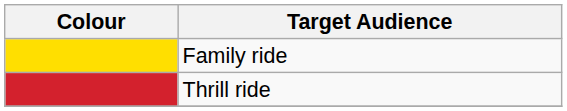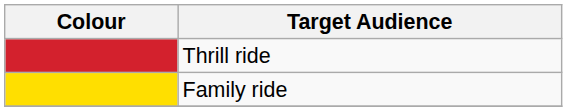rows swapped: Thrill ride <-> Family ride
